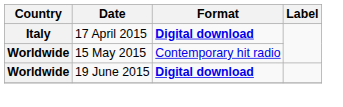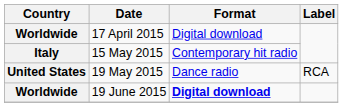17 April 2015 | Country: Italy -> Worldwide
17 April 2015 | Format: bold -> normal
15 May 2015 | Country: Worldwide -> Italy
+ row: United States | 19 May 2015 | Dance radio | RCA
